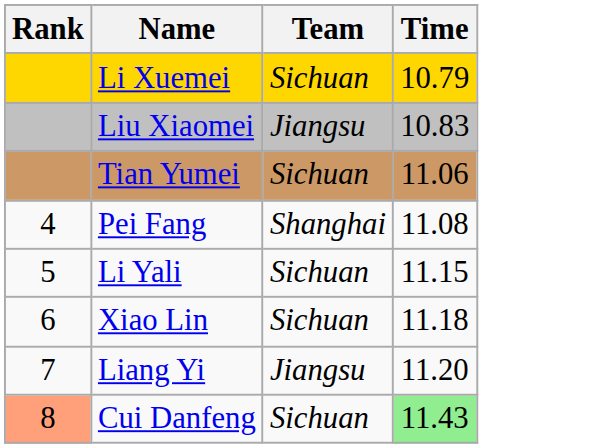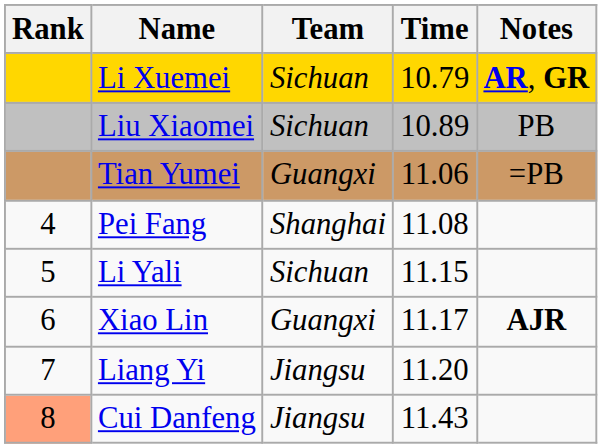+ column: Notes | AR, GR | PB | =PB | AJR
Liu Xiaomei | Team: Jiangsu -> Sichuan
Liu Xiaomei | Time: 10.83 -> 10.89
Tian Yumei | Team: Sichuan -> Guangxi
Xiao Lin | Team: Sichuan -> Guangxi
Xiao Lin | Time: 11.18 -> 11.17
Cui Danfeng | Team: Sichuan -> Jiangsu
Cui Danfeng | Time: lightgreen background -> no background
